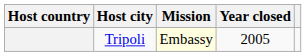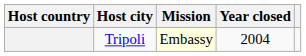Tripoli | Year closed: 2005 -> 2004
